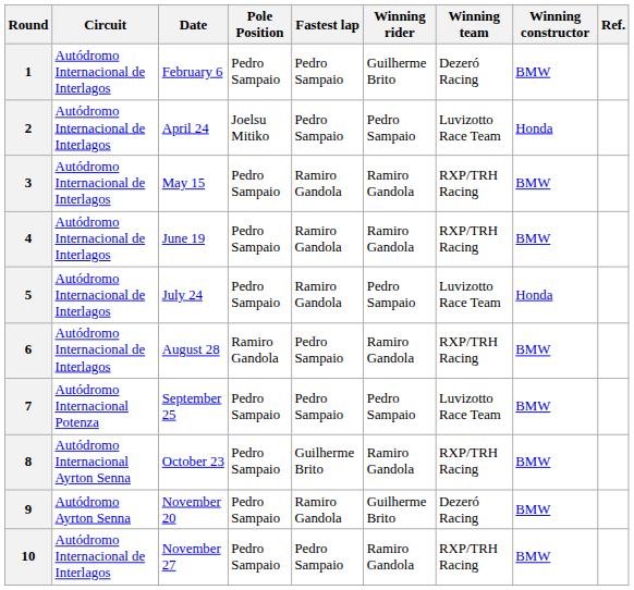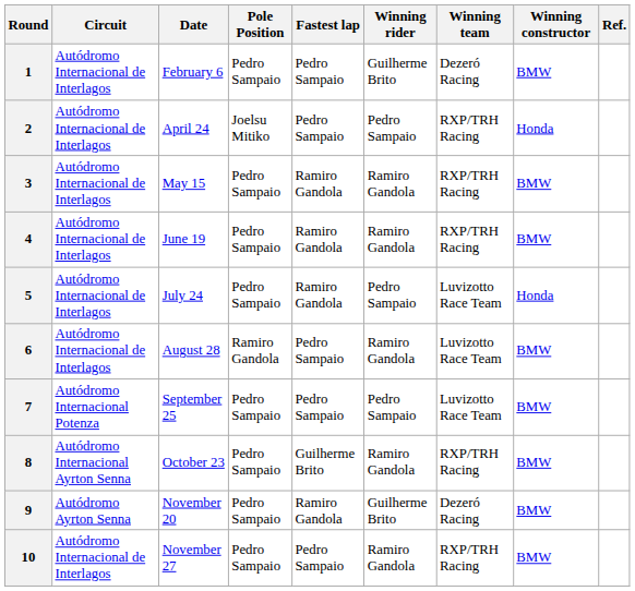2 | Winning team: Luvizotto Race Team -> RXP/TRH Racing
6 | Winning team: RXP/TRH Racing -> Luvizotto Race Team
